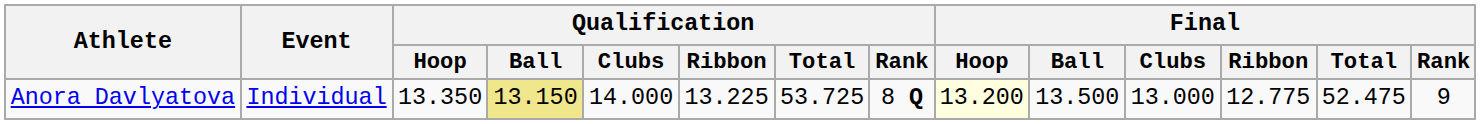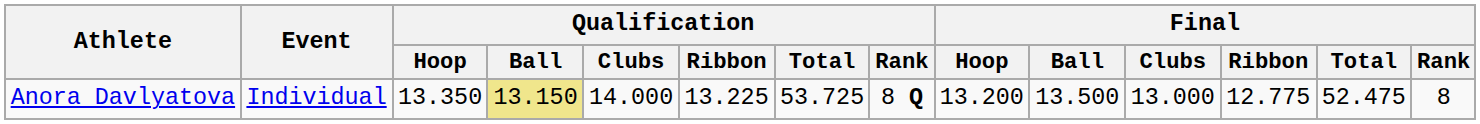Anora Davlyatova | Final / Hoop: lightyellow background -> no background
Anora Davlyatova | Final / Rank: 9 -> 8
